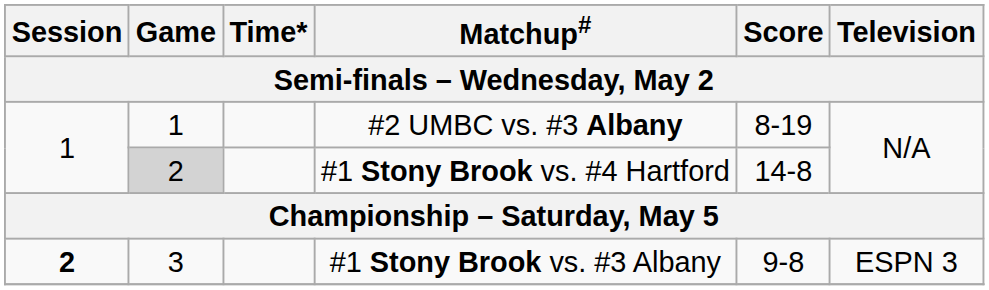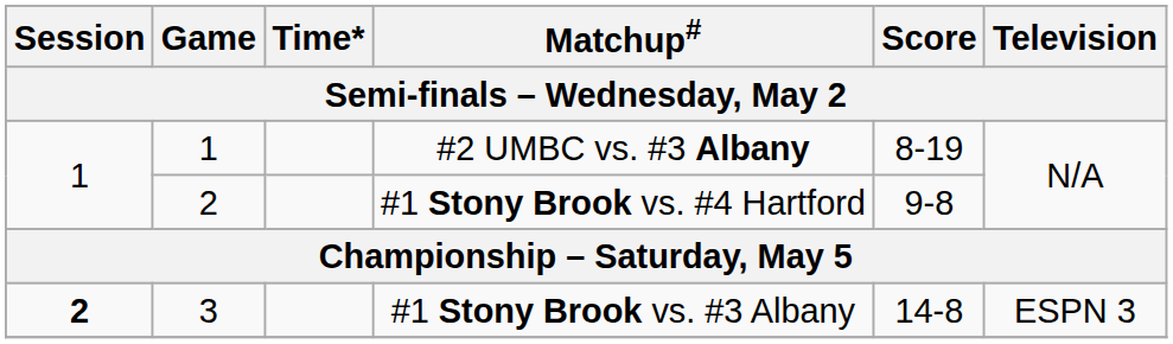#1 Stony Brook vs. #4 Hartford | Game: lightgrey background -> no background
#1 Stony Brook vs. #4 Hartford | Score: 14-8 -> 9-8
#1 Stony Brook vs. #3 Albany | Score: 9-8 -> 14-8
